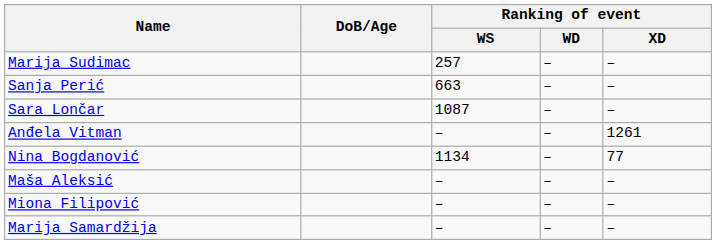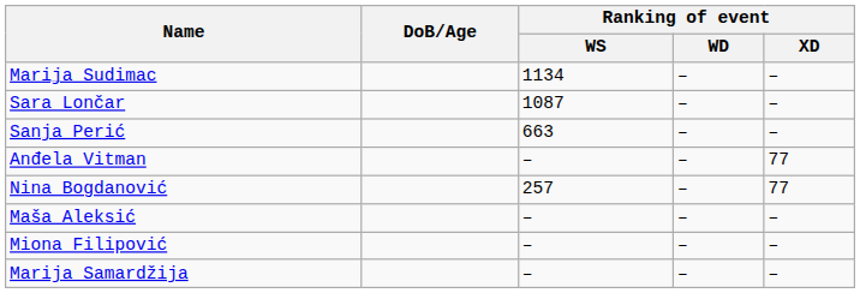Marija Sudimac | Ranking of event / WS: 257 -> 1134
rows swapped: Sara Lončar <-> Sanja Perić
Anđela Vitman | Ranking of event / XD: 1261 -> 77
Nina Bogdanović | Ranking of event / WS: 1134 -> 257
